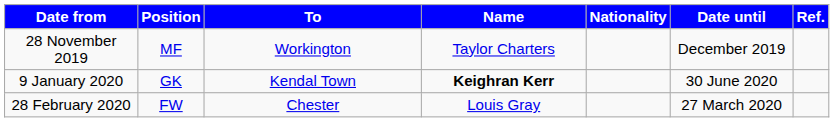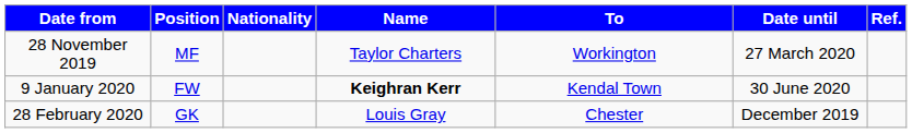columns swapped: Nationality <-> To
28 November 2019 | Date until: December 2019 -> 27 March 2020
9 January 2020 | Position: GK -> FW
28 February 2020 | Position: FW -> GK
28 February 2020 | Date until: 27 March 2020 -> December 2019
